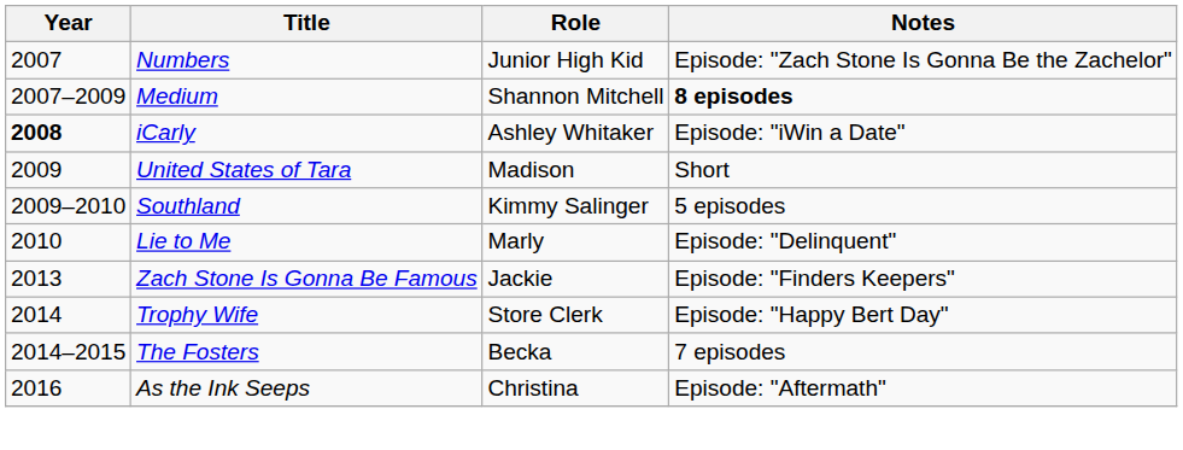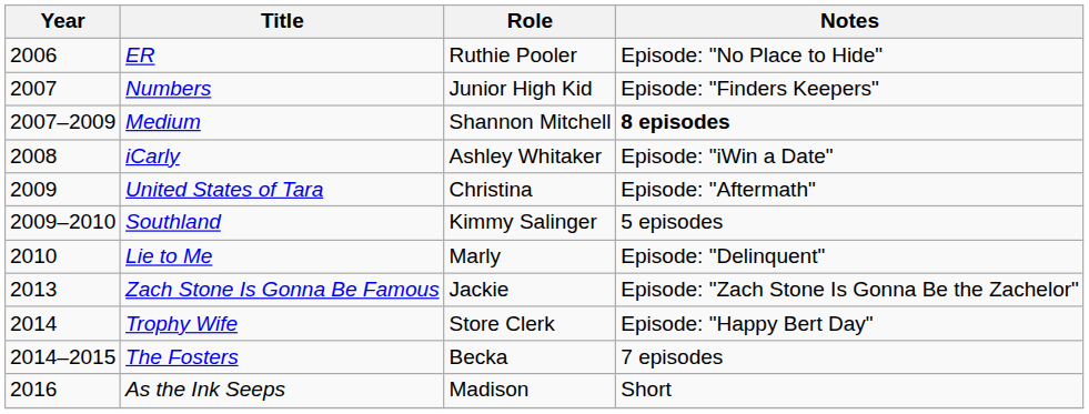+ row: 2006 | ER | Ruthie Pooler | Episode: "No Place to Hide"
Numbers | Notes: Episode: "Zach Stone Is Gonna Be the Zachelor" -> Episode: "Finders Keepers"
iCarly | Year: bold -> normal
United States of Tara | Role: Madison -> Christina
United States of Tara | Notes: Short -> Episode: "Aftermath"
Zach Stone Is Gonna Be Famous | Notes: Episode: "Finders Keepers" -> Episode: "Zach Stone Is Gonna Be the Zachelor"
As the Ink Seeps | Role: Christina -> Madison
As the Ink Seeps | Notes: Episode: "Aftermath" -> Short
